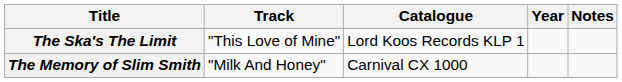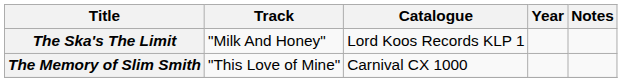The Ska's The Limit | Track: "This Love of Mine" -> "Milk And Honey"
The Memory of Slim Smith | Track: "Milk And Honey" -> "This Love of Mine"
